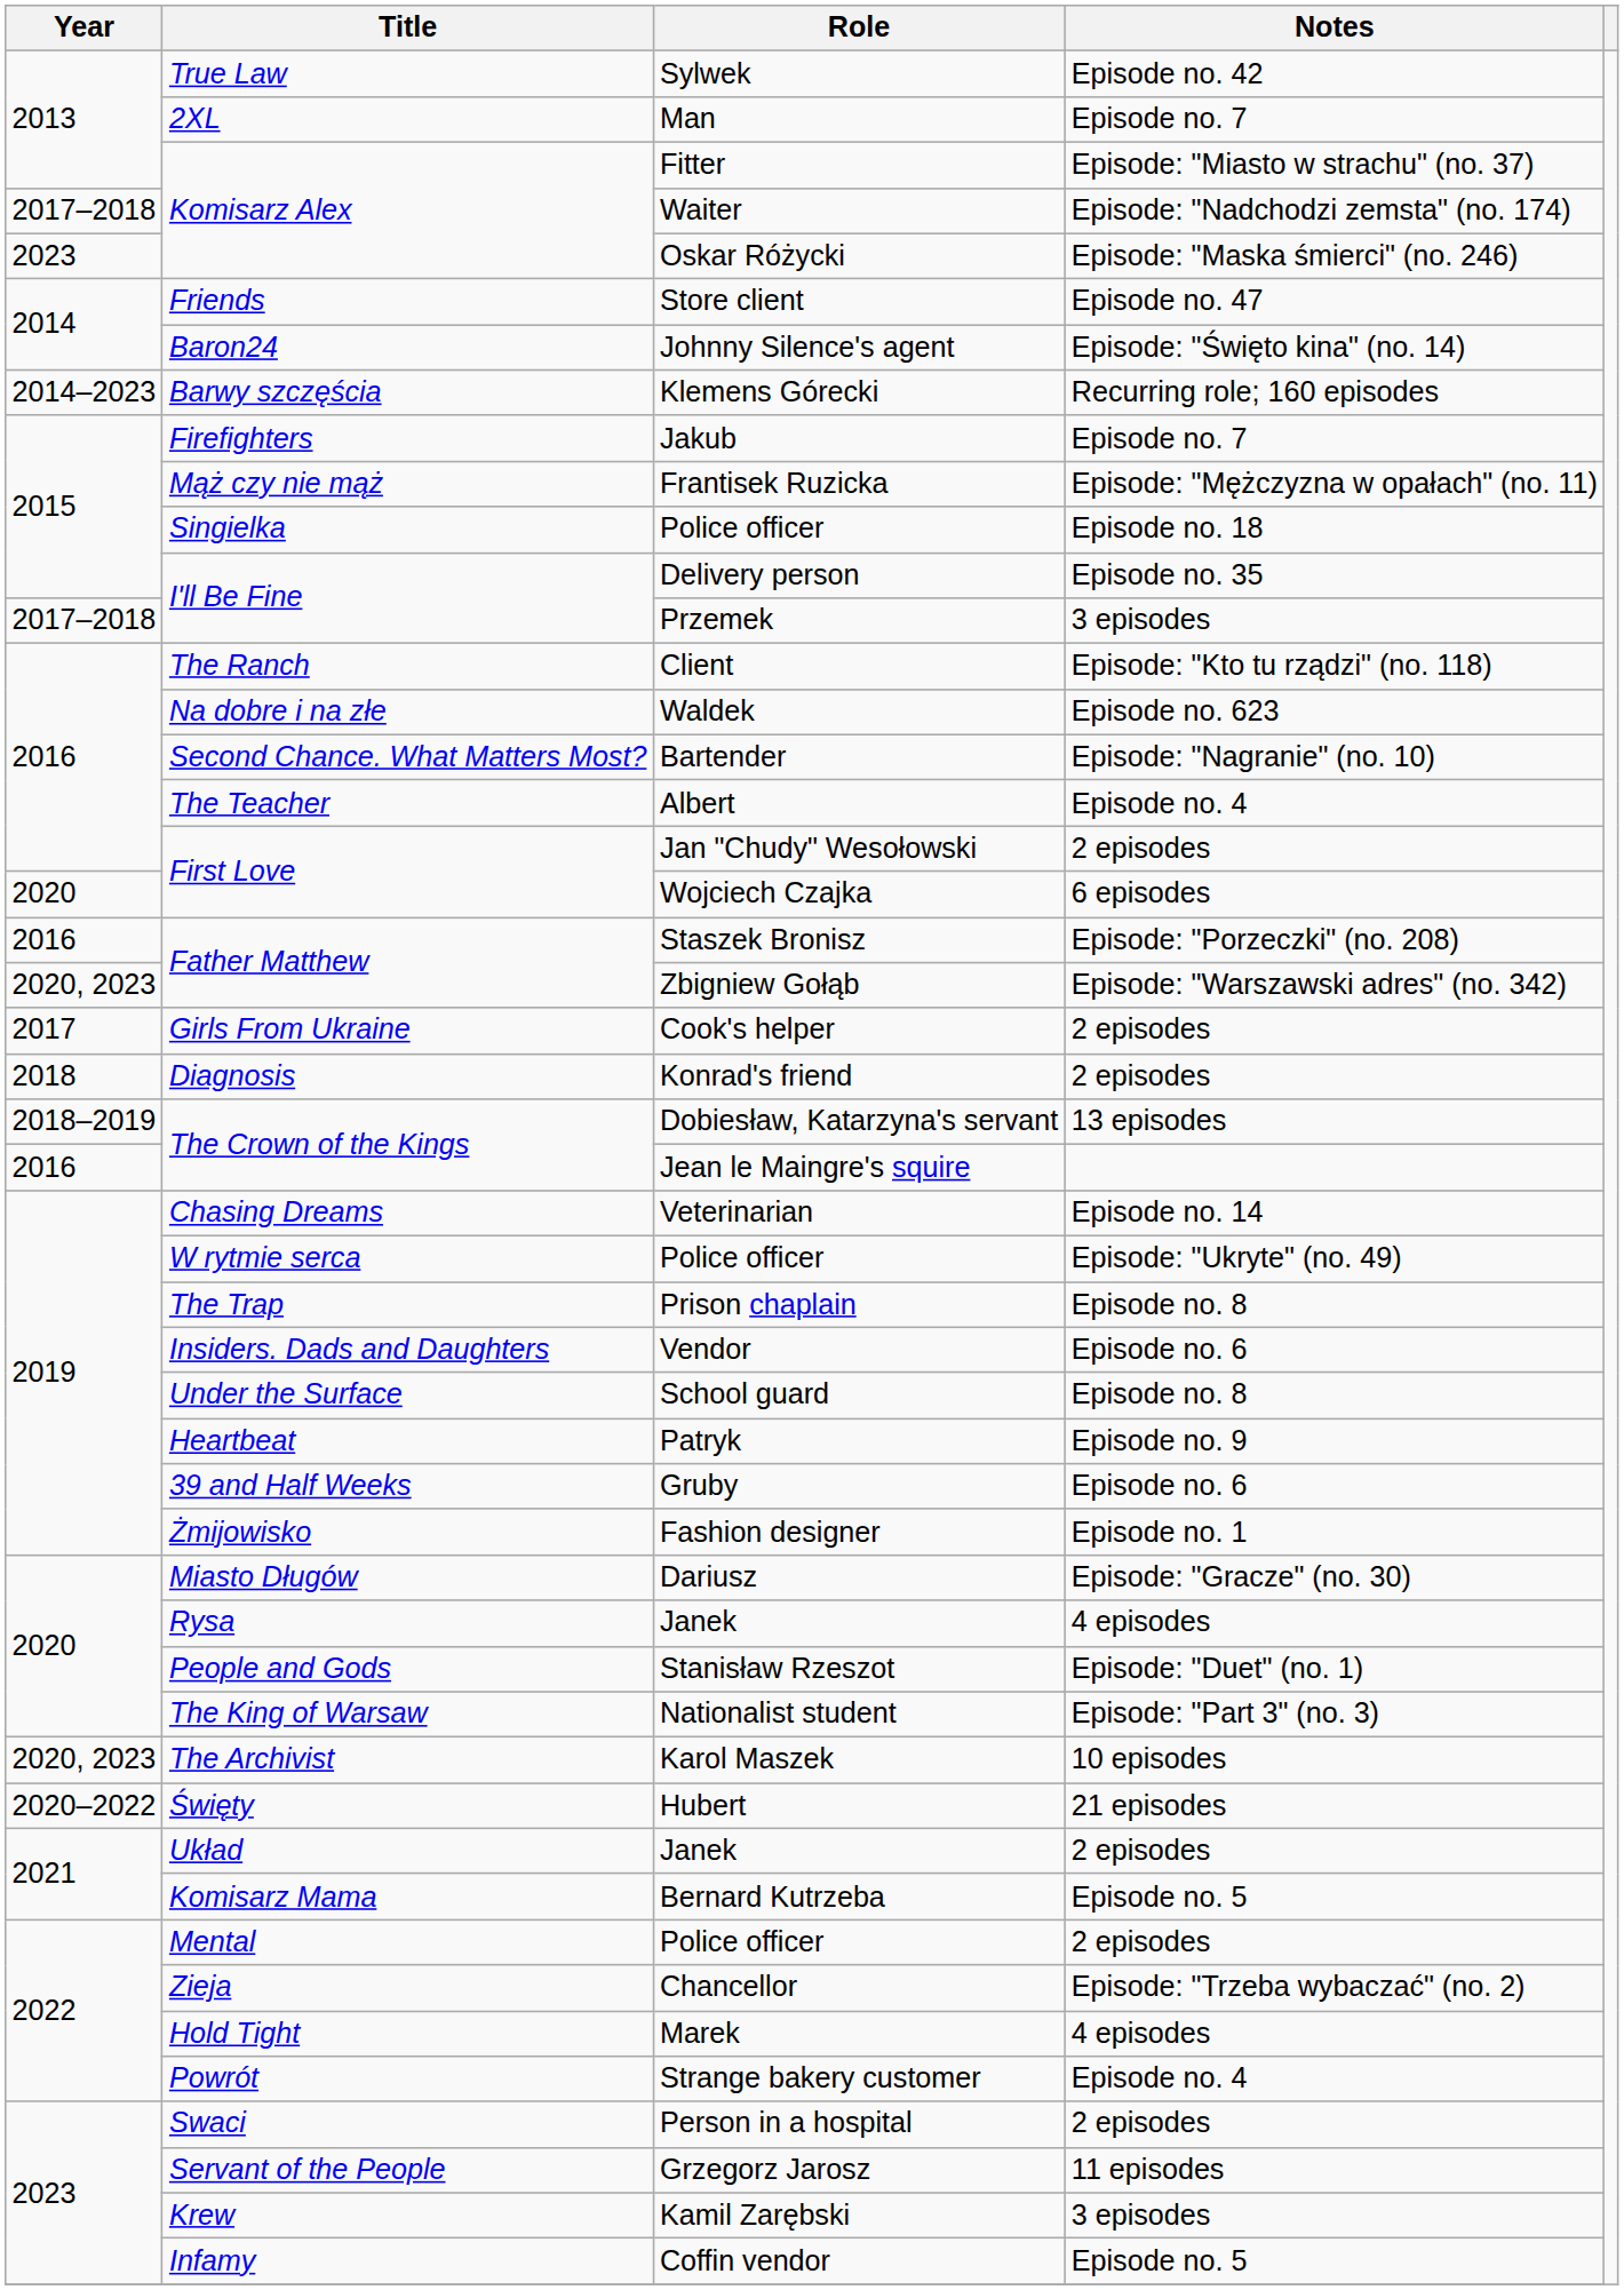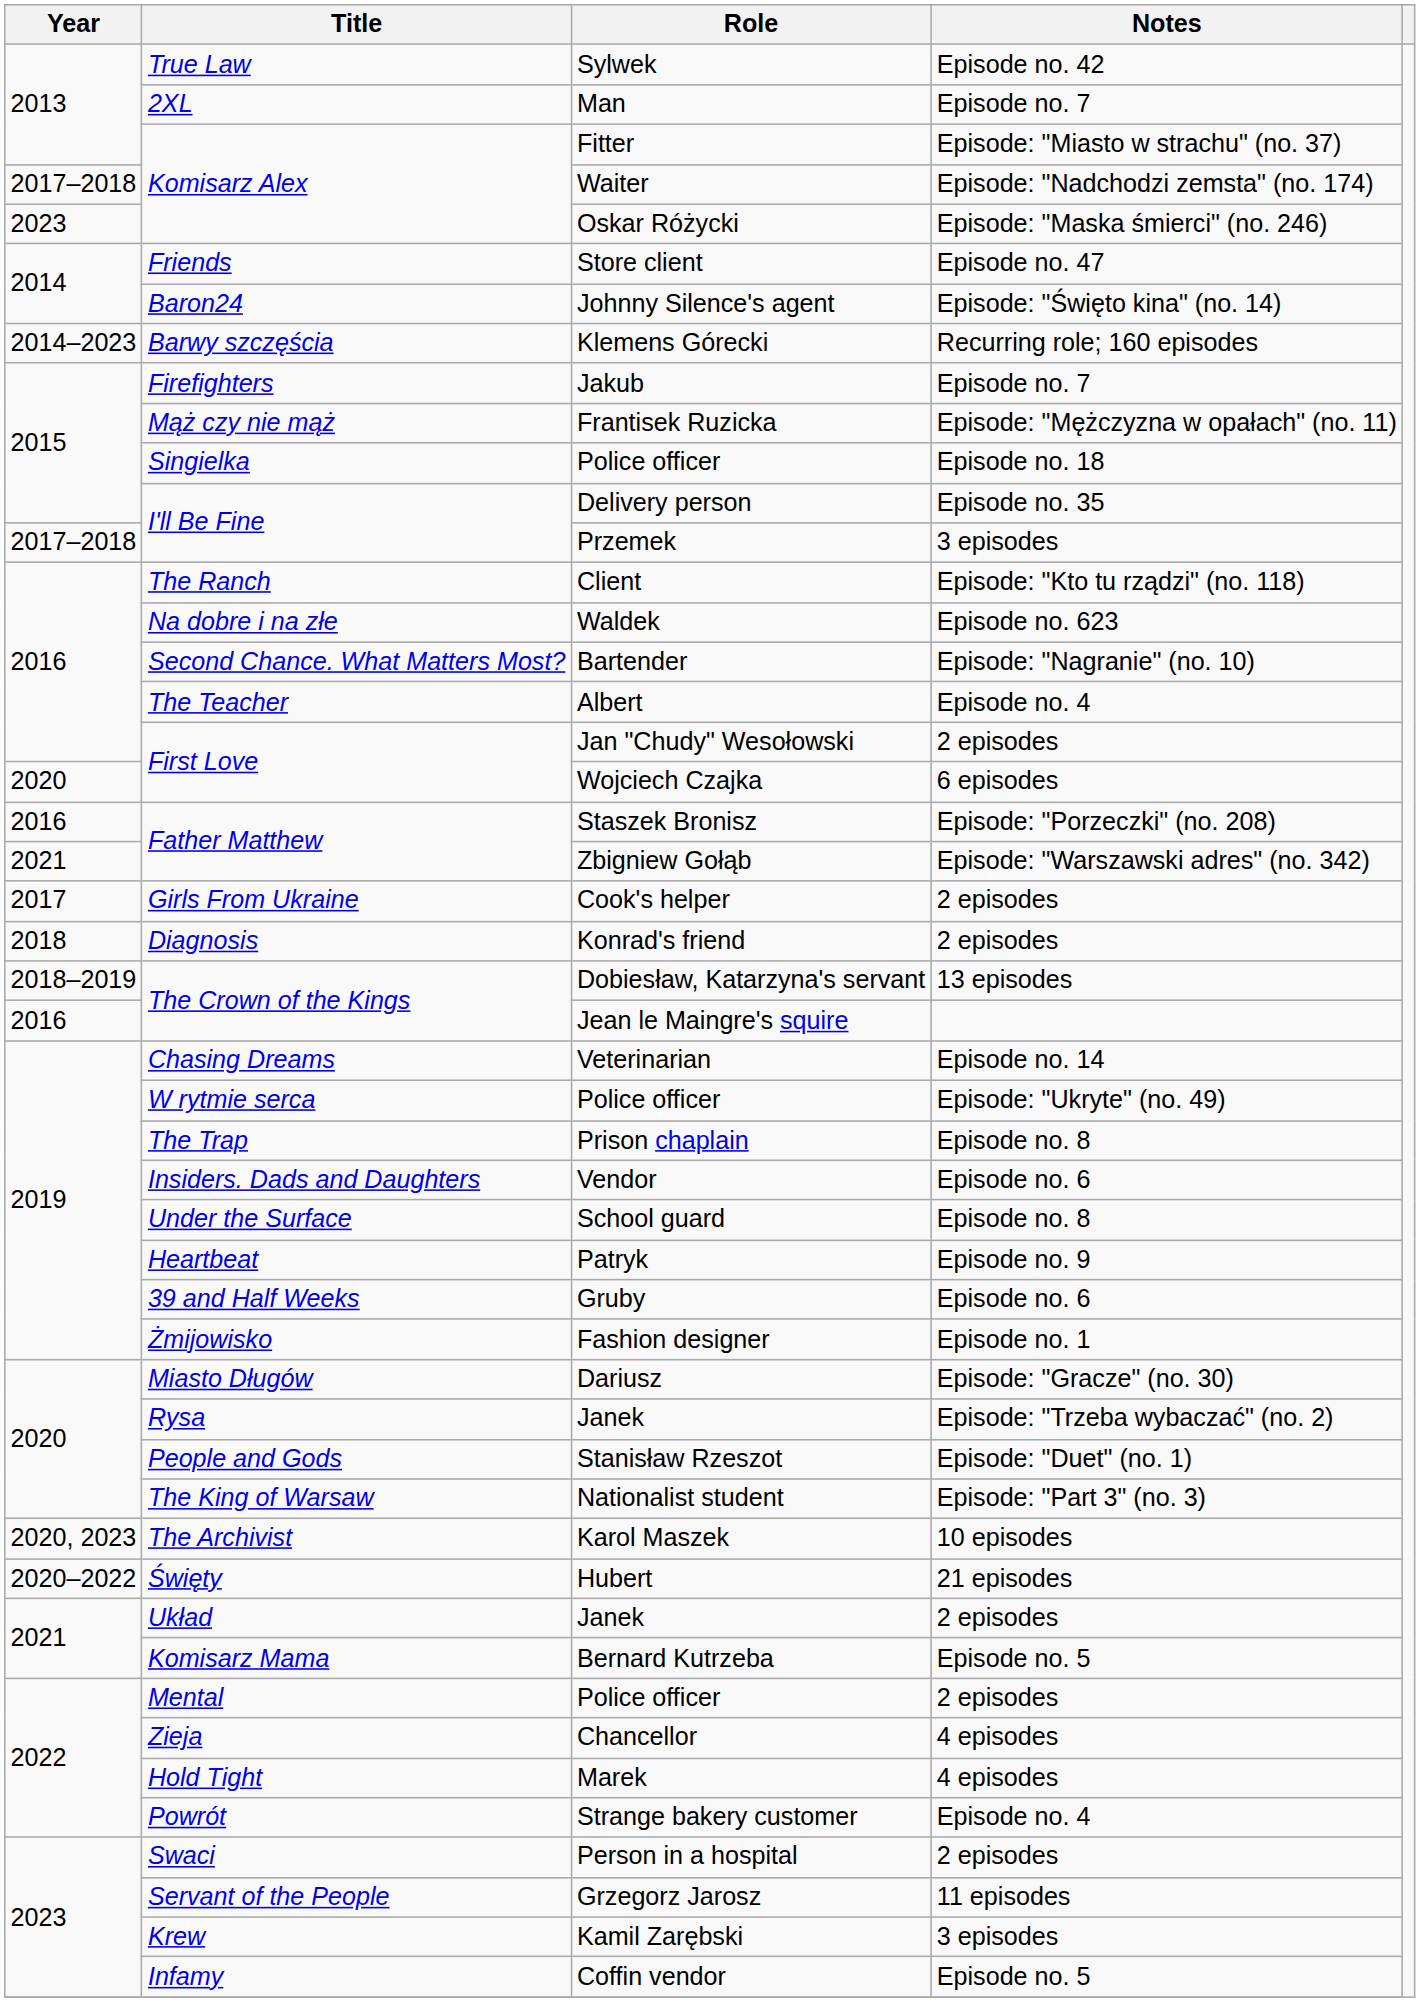Zbigniew Gołąb | Year: 2020, 2023 -> 2021
Rysa / Janek | Notes: 4 episodes -> Episode: "Trzeba wybaczać" (no. 2)
Chancellor | Notes: Episode: "Trzeba wybaczać" (no. 2) -> 4 episodes
